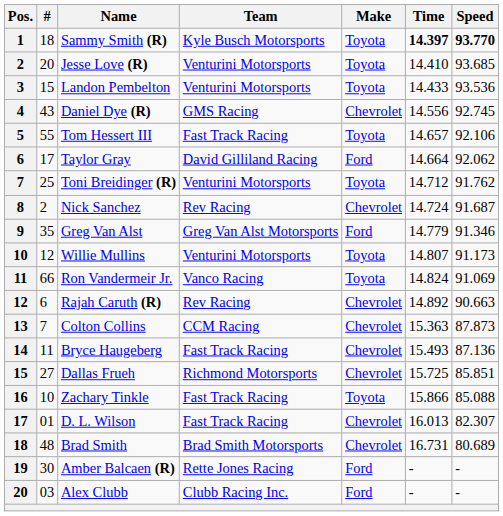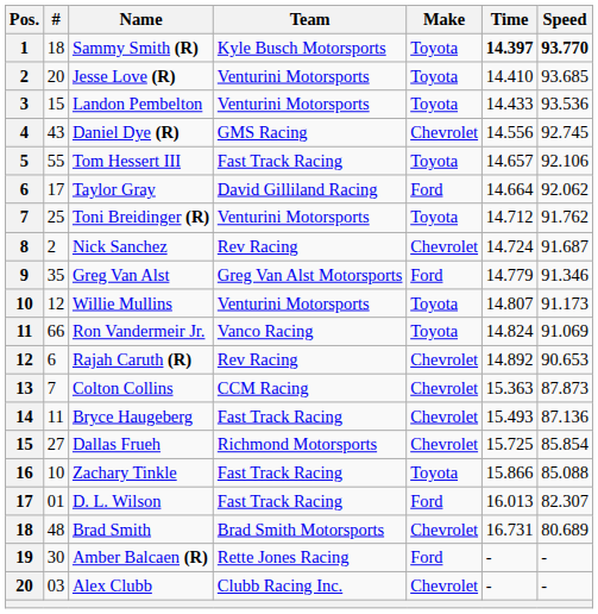Rajah Caruth (R) | Speed: 90.663 -> 90.653
Dallas Frueh | Speed: 85.851 -> 85.854
D. L. Wilson | Make: Chevrolet -> Ford
Alex Clubb | Make: Ford -> Chevrolet
